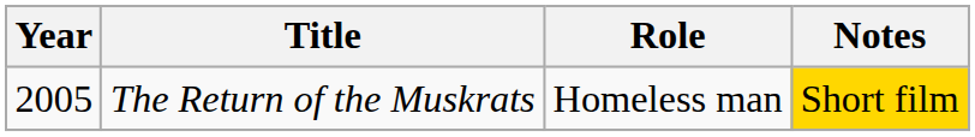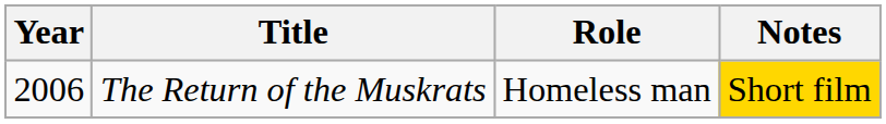The Return of the Muskrats | Year: 2005 -> 2006
